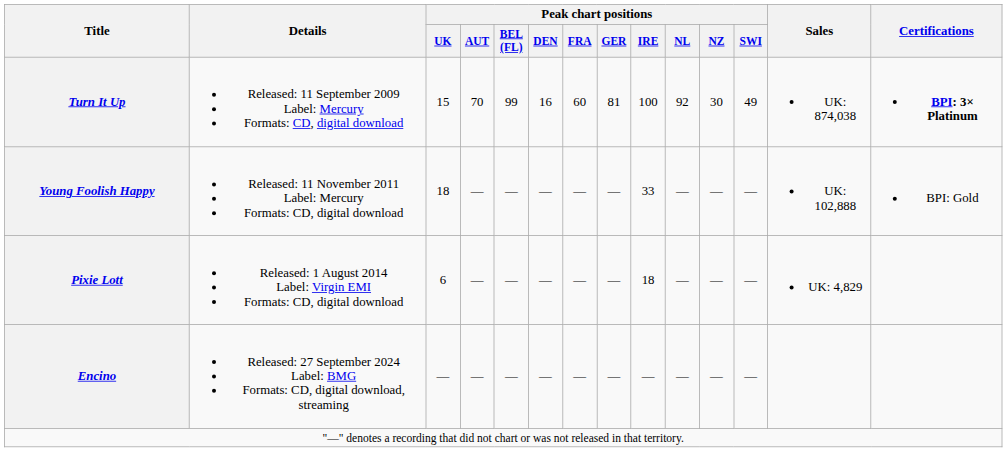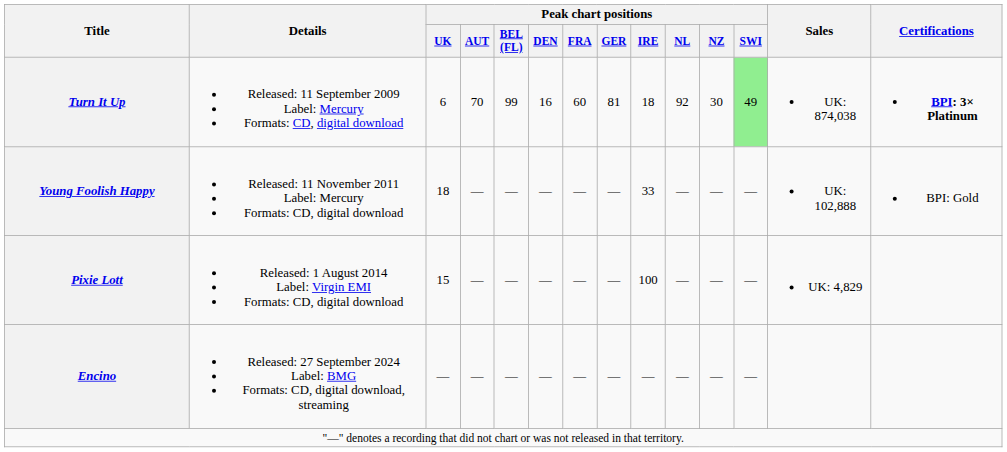Turn It Up | Peak chart positions / UK: 15 -> 6
Turn It Up | Peak chart positions / IRE: 100 -> 18
Turn It Up | Peak chart positions / SWI: no background -> lightgreen background
Pixie Lott | Peak chart positions / UK: 6 -> 15
Pixie Lott | Peak chart positions / IRE: 18 -> 100
